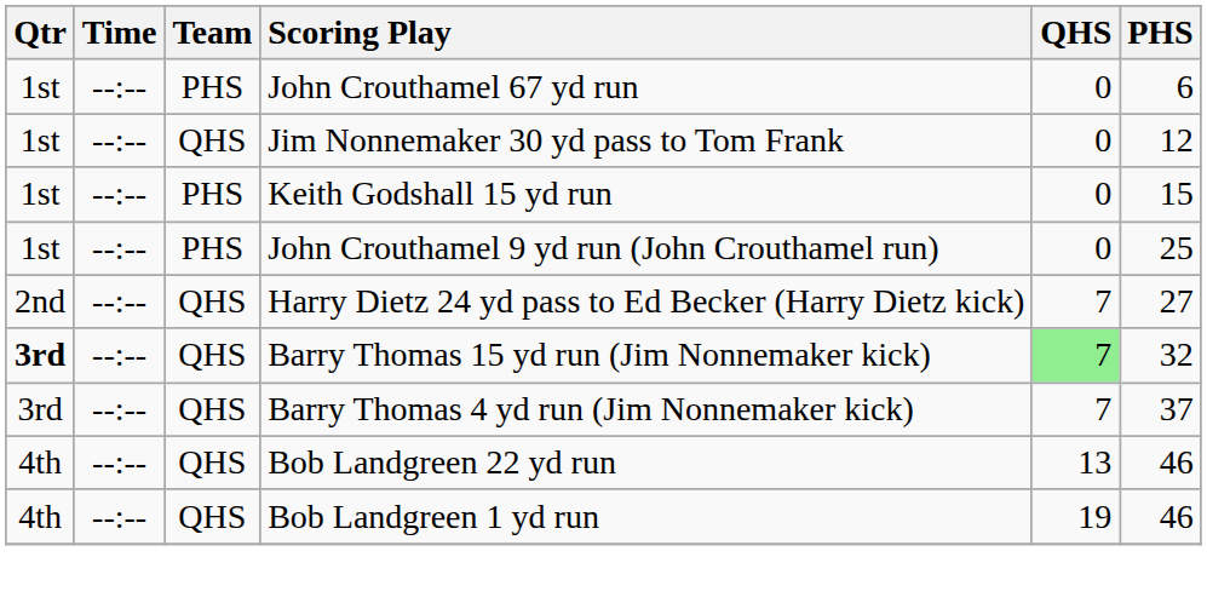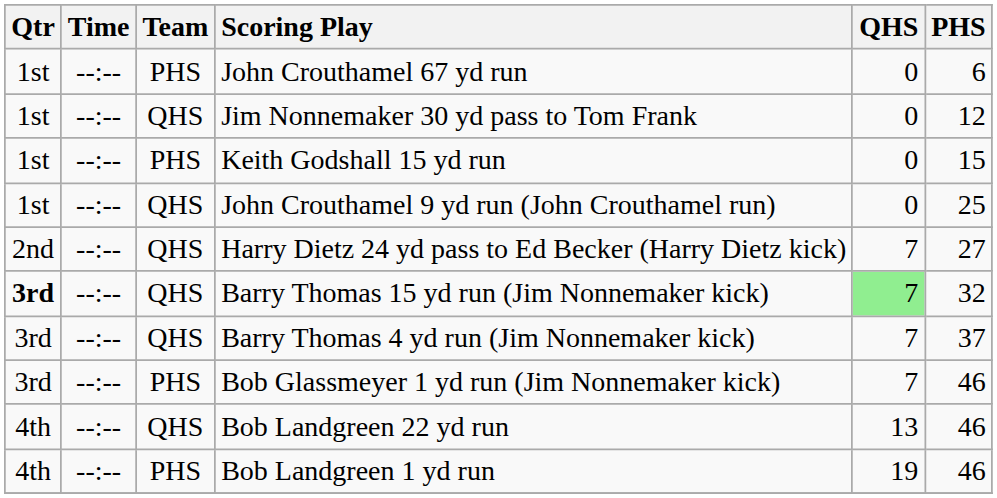John Crouthamel 9 yd run (John Crouthamel run) | Team: PHS -> QHS
+ row: 3rd | --:-- | PHS | Bob Glassmeyer 1 yd run (Jim Nonnemaker kick) | 7 | 46
Bob Landgreen 1 yd run | Team: QHS -> PHS
